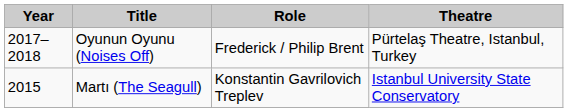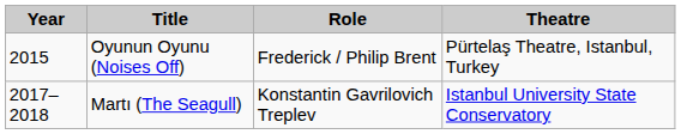Oyunun Oyunu (Noises Off) | Year: 2017–2018 -> 2015
Martı (The Seagull) | Year: 2015 -> 2017–2018
